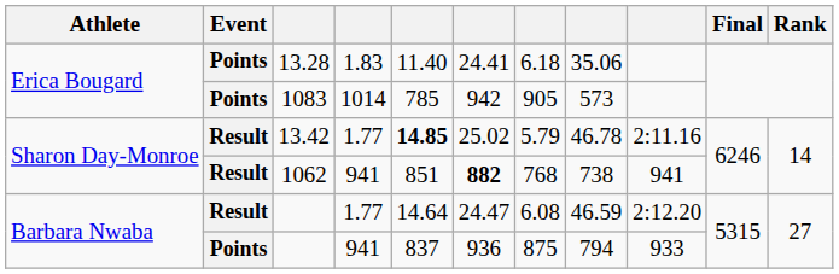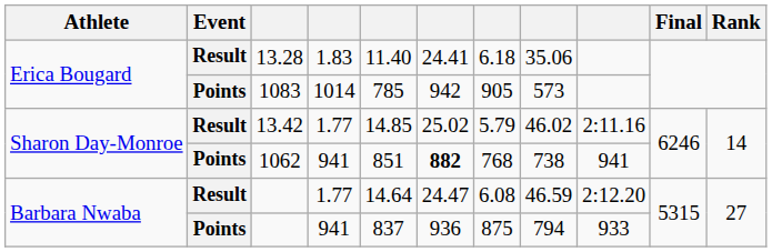13.28 | Event: Points -> Result
13.42 | column 5: bold -> normal
13.42 | column 8: 46.78 -> 46.02
1062 | Event: Result -> Points
